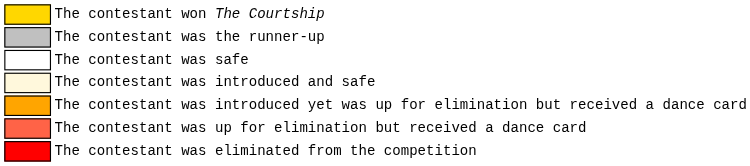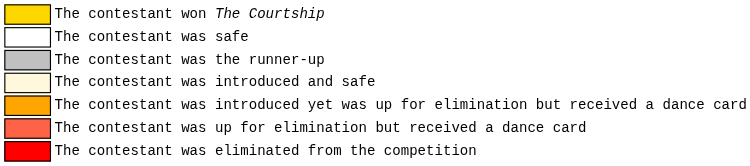rows swapped: The contestant was the runner-up <-> The contestant was safe
